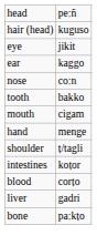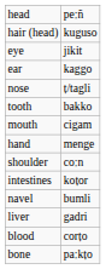nose | column 2: coːn -> ṭ/tagli
shoulder | column 2: ṭ/tagli -> coːn
+ row: navel | bumli
rows swapped: liver <-> blood
